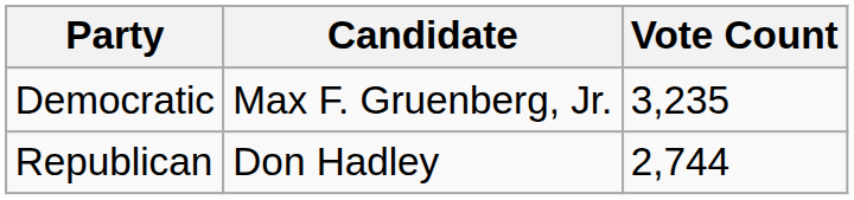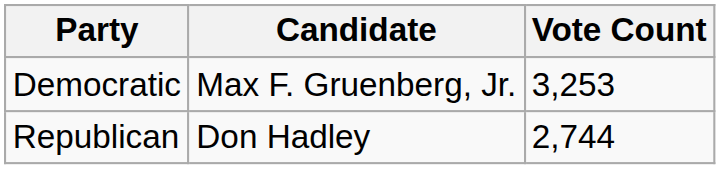Democratic | Vote Count: 3,235 -> 3,253
